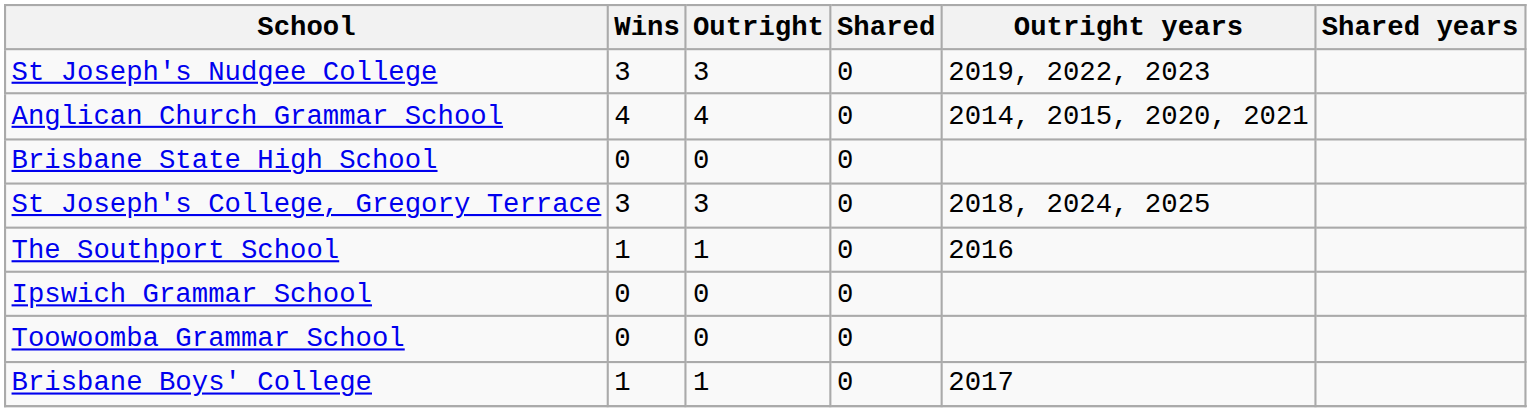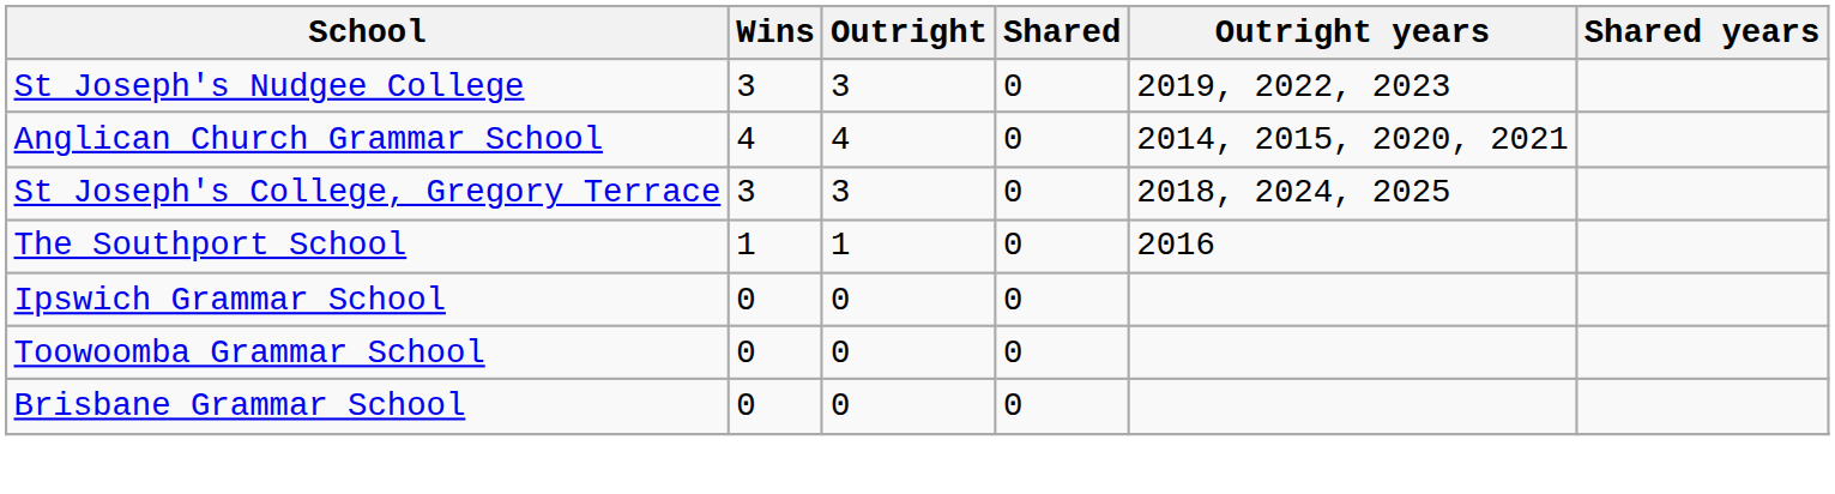- row: Brisbane State High School | 0 | 0 | 0
+ row: Brisbane Grammar School | 0 | 0 | 0
- row: Brisbane Boys' College | 1 | 1 | 0 | 2017
